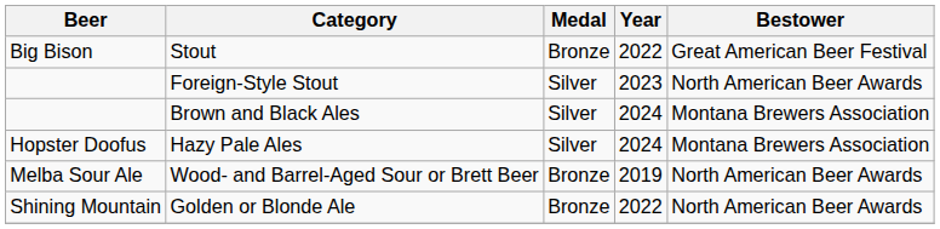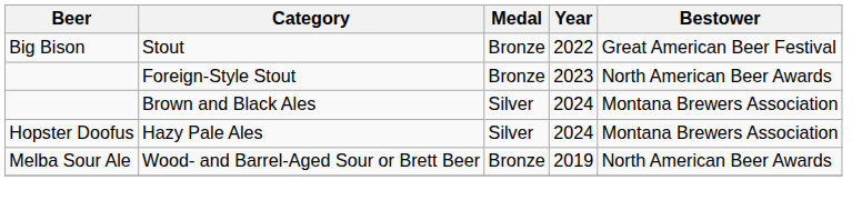Foreign-Style Stout | Medal: Silver -> Bronze
- row: Shining Mountain | Golden or Blonde Ale | Bronze | 2022 | North American Beer Awards
